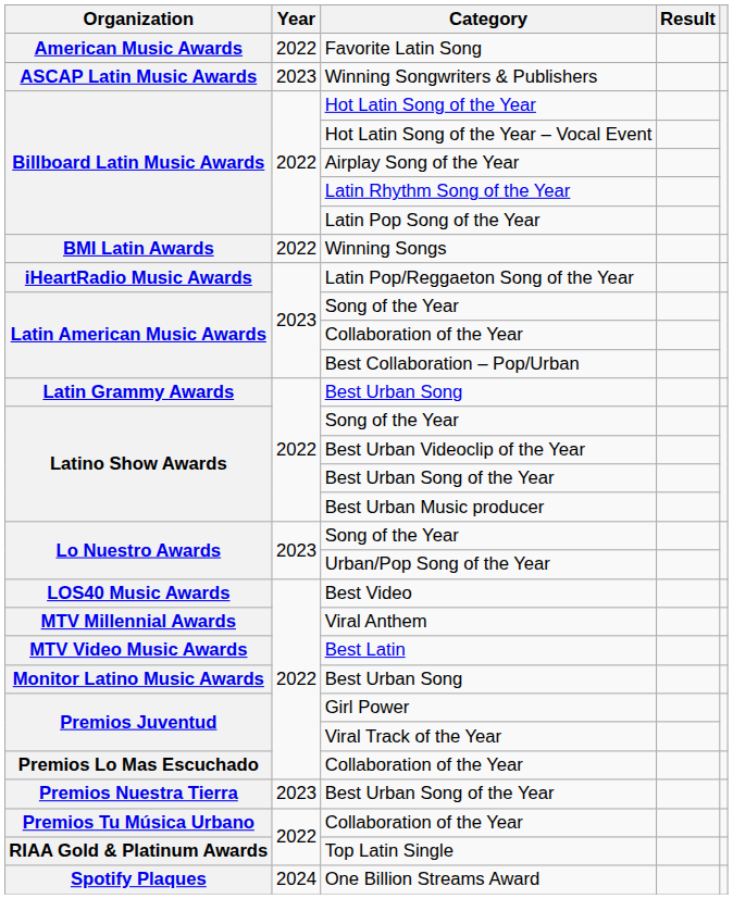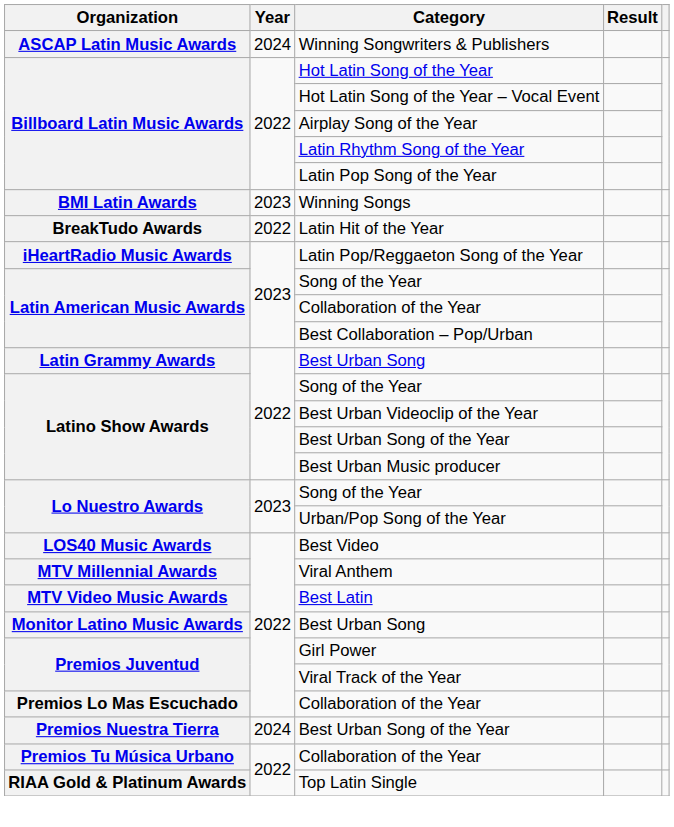- row: American Music Awards | 2022 | Favorite Latin Song
Winning Songwriters & Publishers | Year: 2023 -> 2024
Winning Songs | Year: 2022 -> 2023
+ row: BreakTudo Awards | 2022 | Latin Hit of the Year
Premios Nuestra Tierra / Best Urban Song of the Year | Year: 2023 -> 2024
- row: Spotify Plaques | 2024 | One Billion Streams Award
